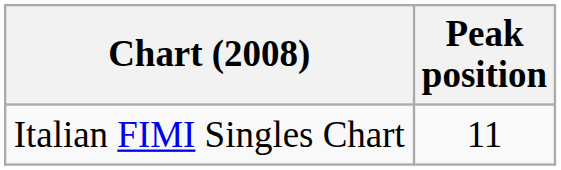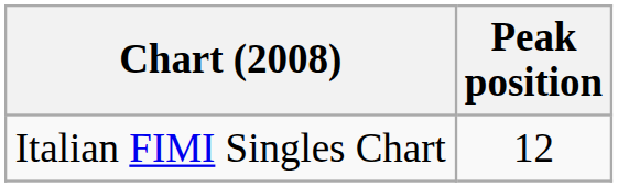Italian FIMI Singles Chart | Peak position: 11 -> 12
